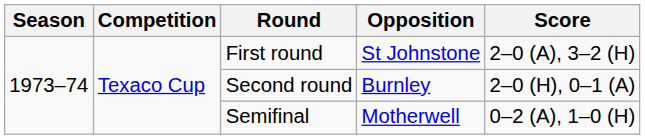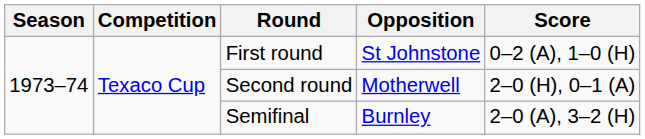First round | Score: 2–0 (A), 3–2 (H) -> 0–2 (A), 1–0 (H)
Second round | Opposition: Burnley -> Motherwell
Semifinal | Opposition: Motherwell -> Burnley
Semifinal | Score: 0–2 (A), 1–0 (H) -> 2–0 (A), 3–2 (H)
